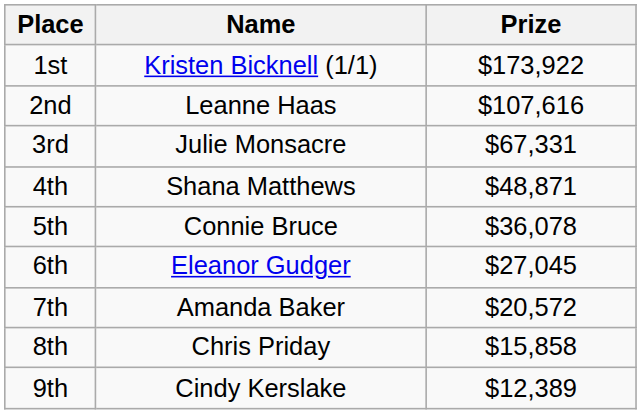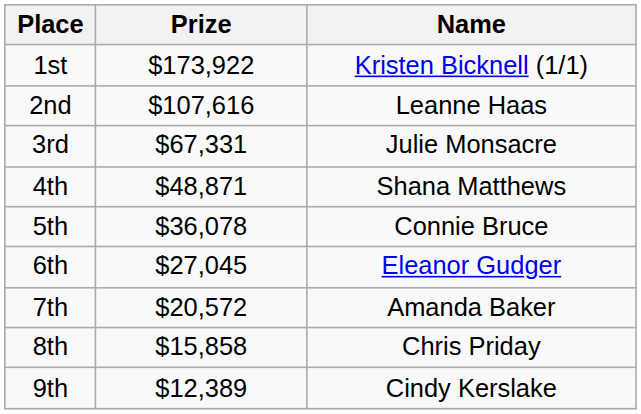columns swapped: Name <-> Prize
